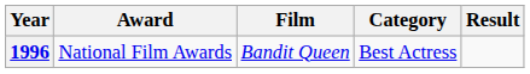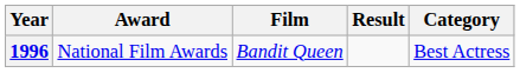columns swapped: Category <-> Result
